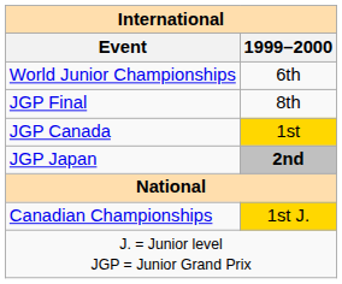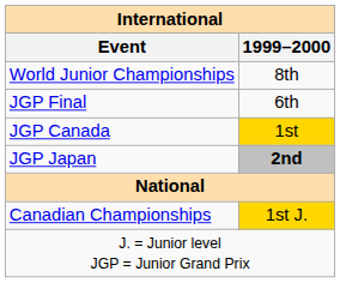World Junior Championships | 1999–2000: 6th -> 8th
JGP Final | 1999–2000: 8th -> 6th
